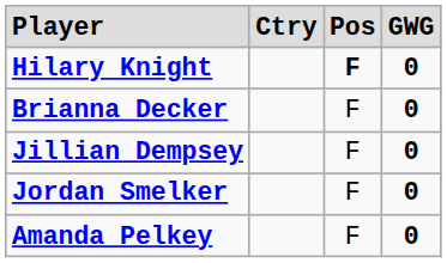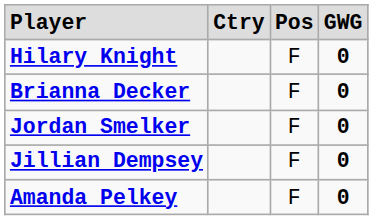Hilary Knight | column 3: bold -> normal
rows swapped: Jordan Smelker <-> Jillian Dempsey
